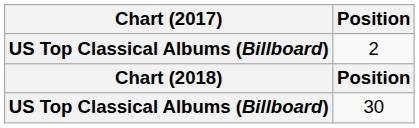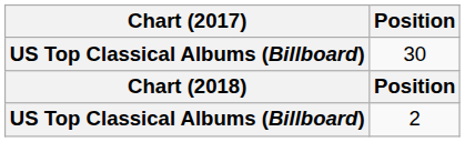rows swapped: 2 <-> 30
